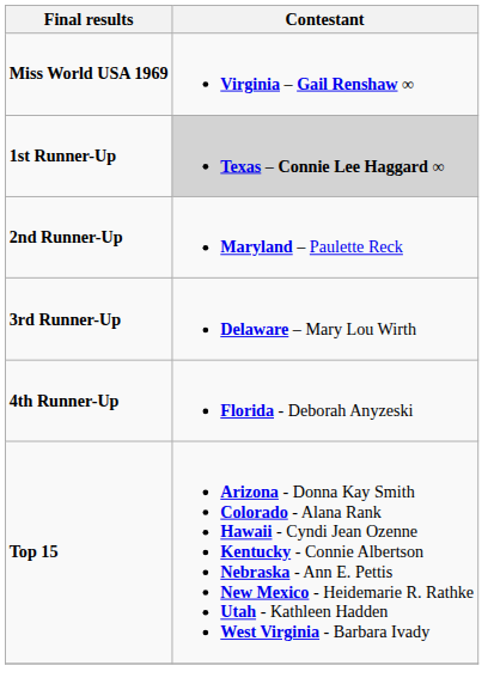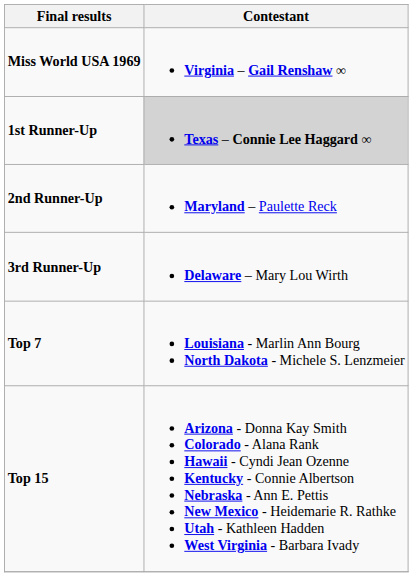- row: 4th Runner-Up | Florida - Deborah Anyzeski
+ row: Top 7 | Louisiana - Marlin Ann Bourg North Dakota - Michele S. Lenzmeier
